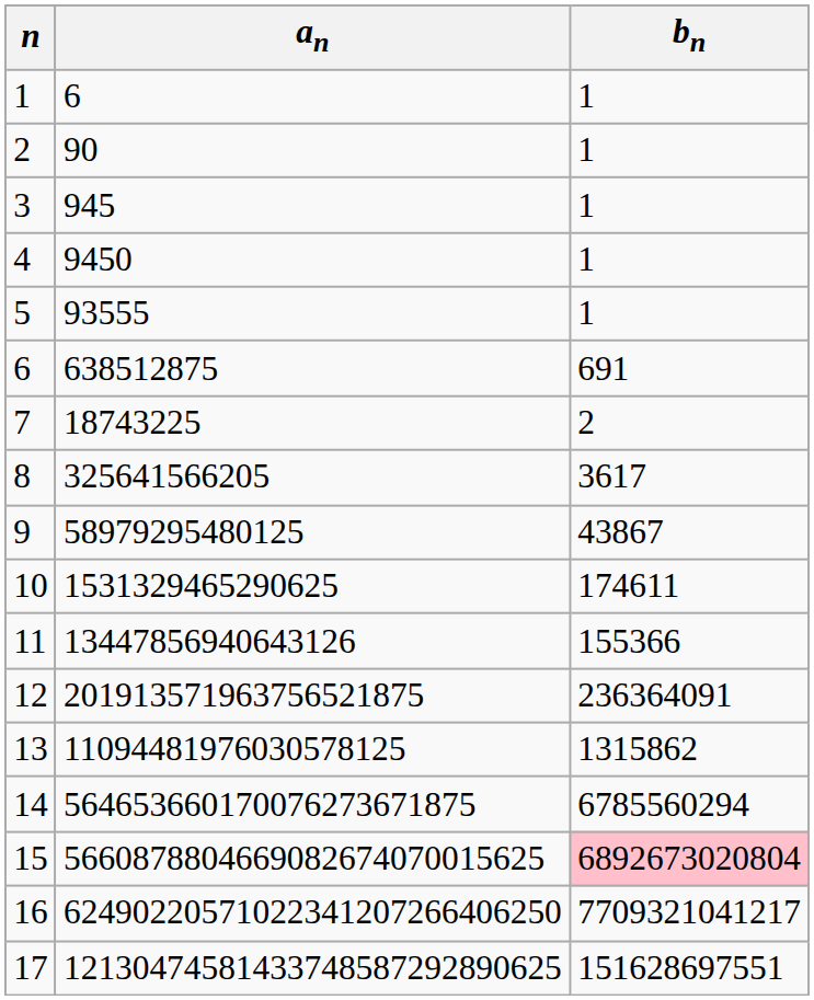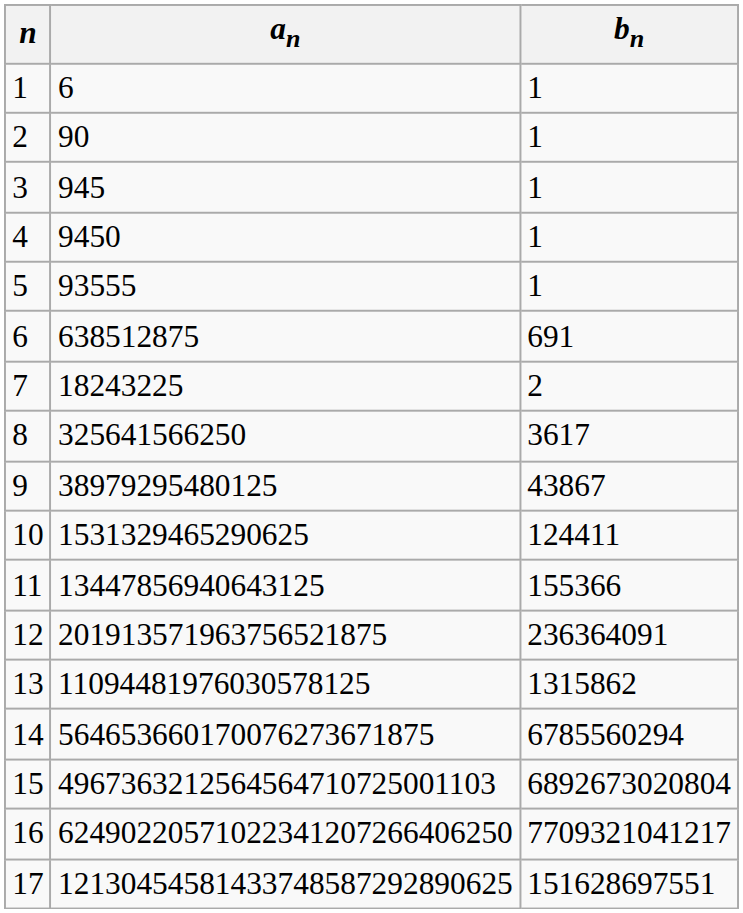7 | an: 18743225 -> 18243225
8 | an: 325641566205 -> 325641566250
9 | an: 58979295480125 -> 38979295480125
10 | bn: 174611 -> 124411
11 | an: 13447856940643126 -> 13447856940643125
15 | an: 5660878804669082674070015625 -> 4967363212564564710725001103
15 | bn: pink background -> no background
17 | an: 12130474581433748587292890625 -> 12130454581433748587292890625
